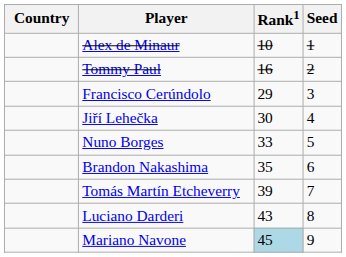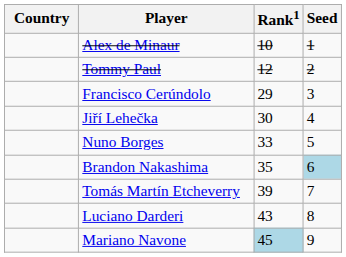Tommy Paul | Rank1: 16 -> 12
Brandon Nakashima | Seed: no background -> lightblue background
